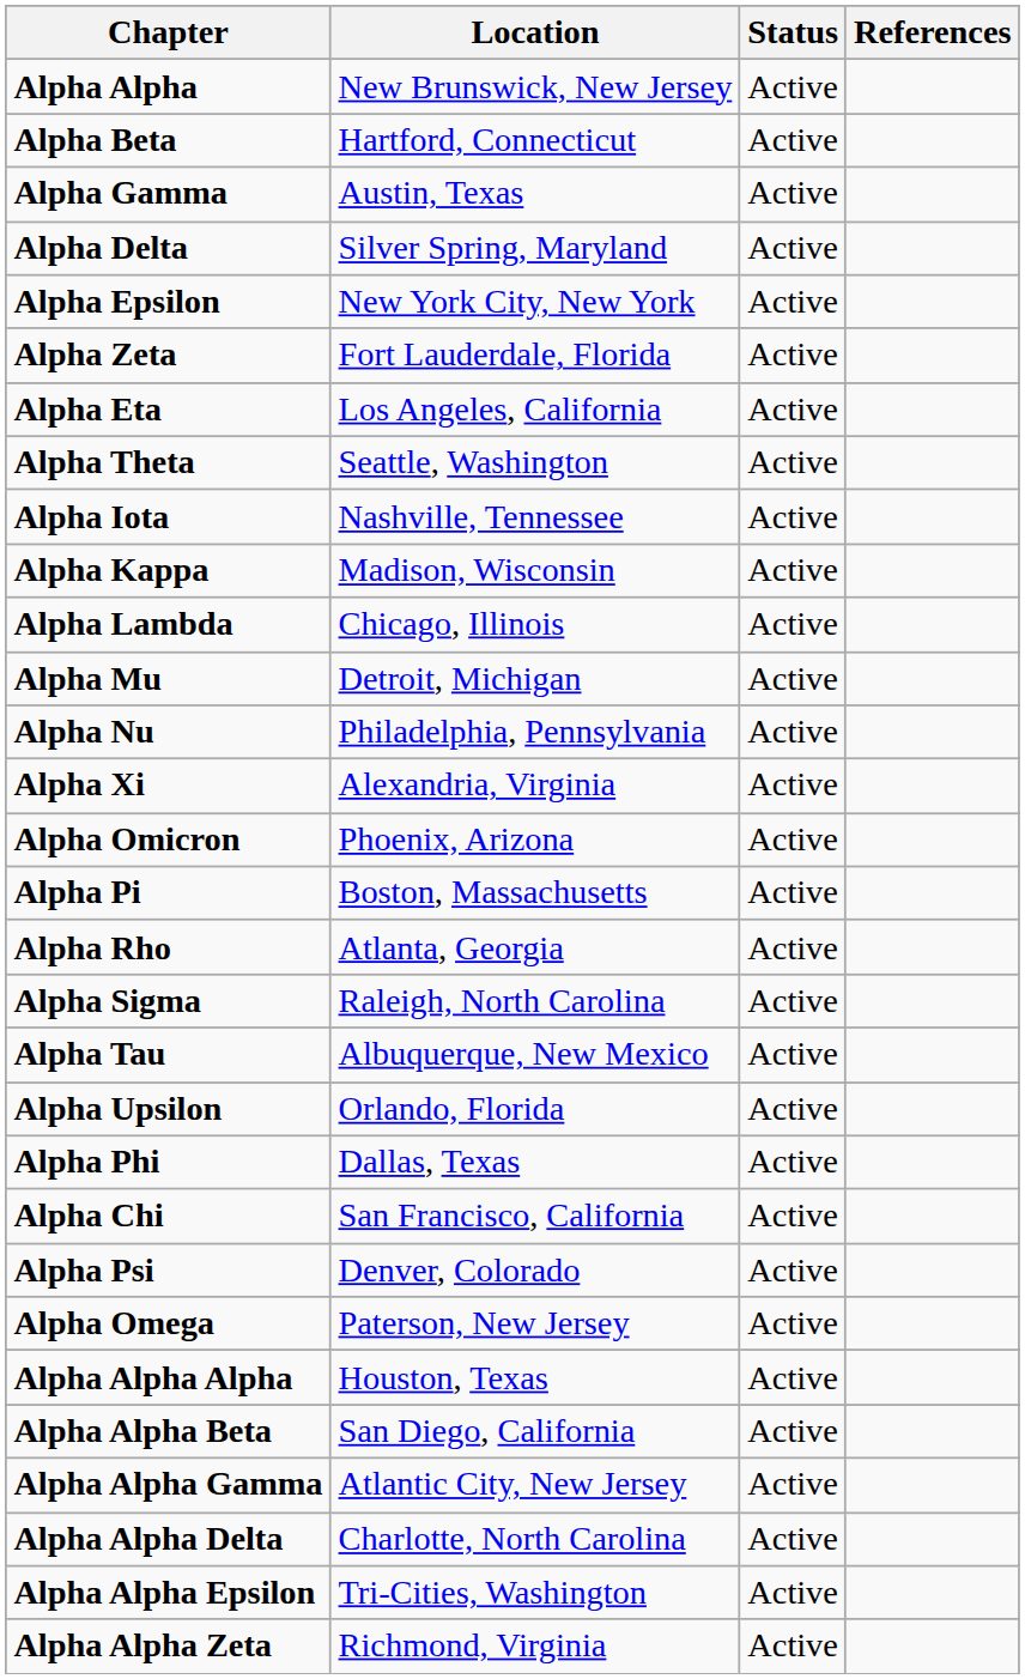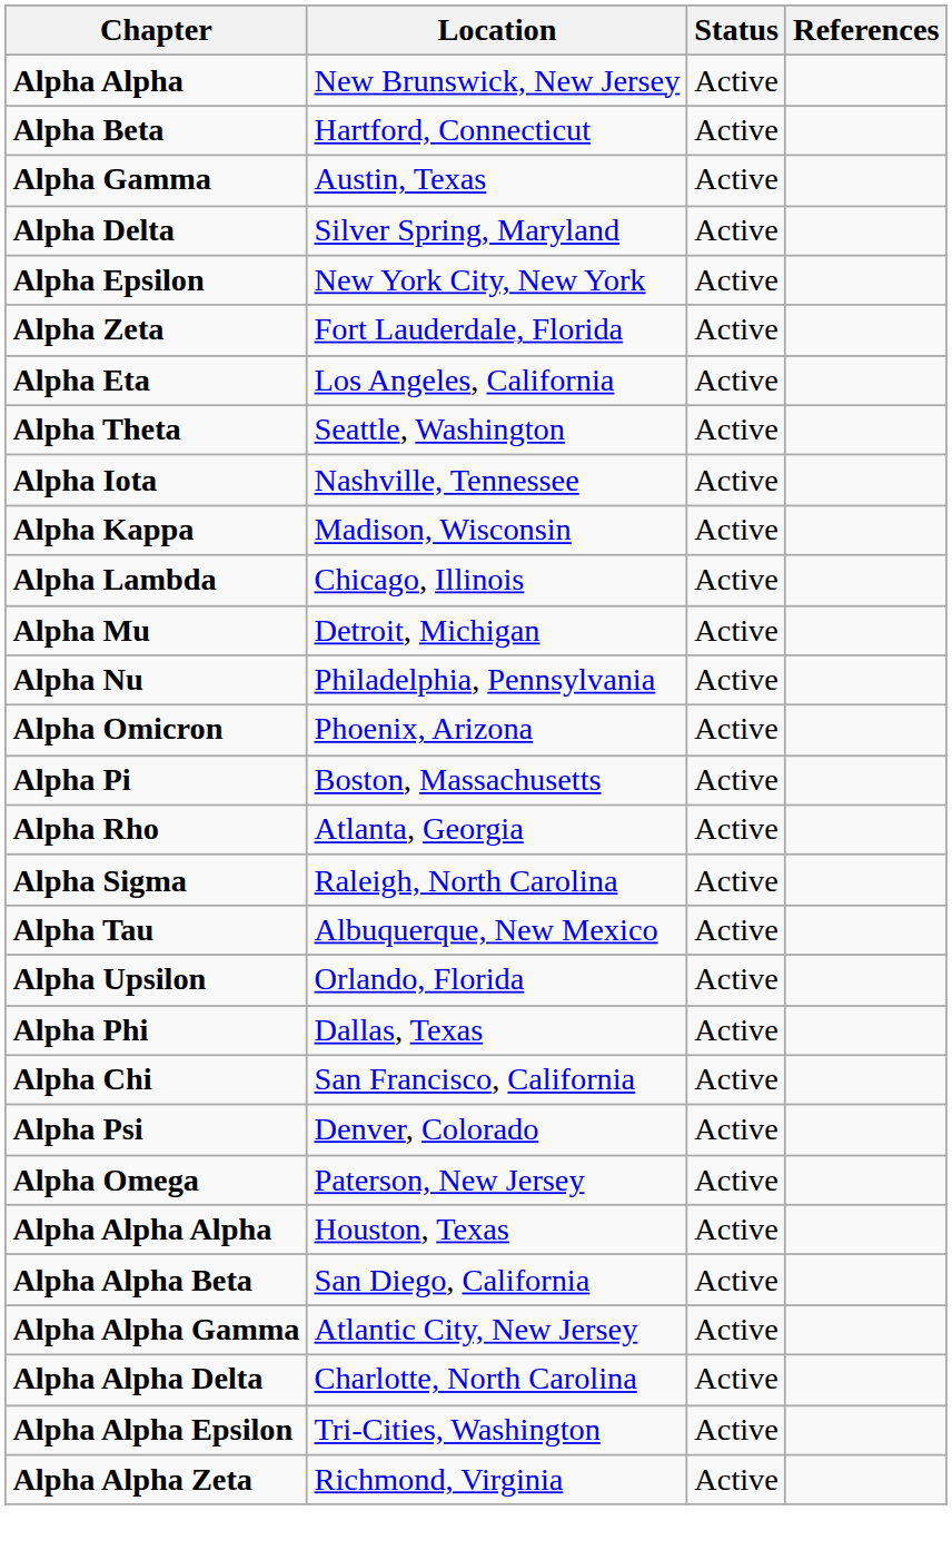- row: Alpha Xi | Alexandria, Virginia | Active
